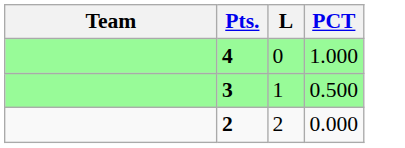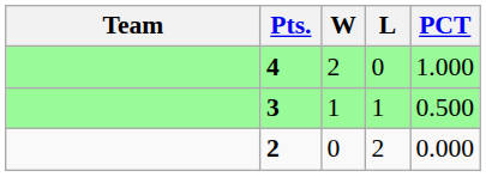+ column: W | 2 | 1 | 0
